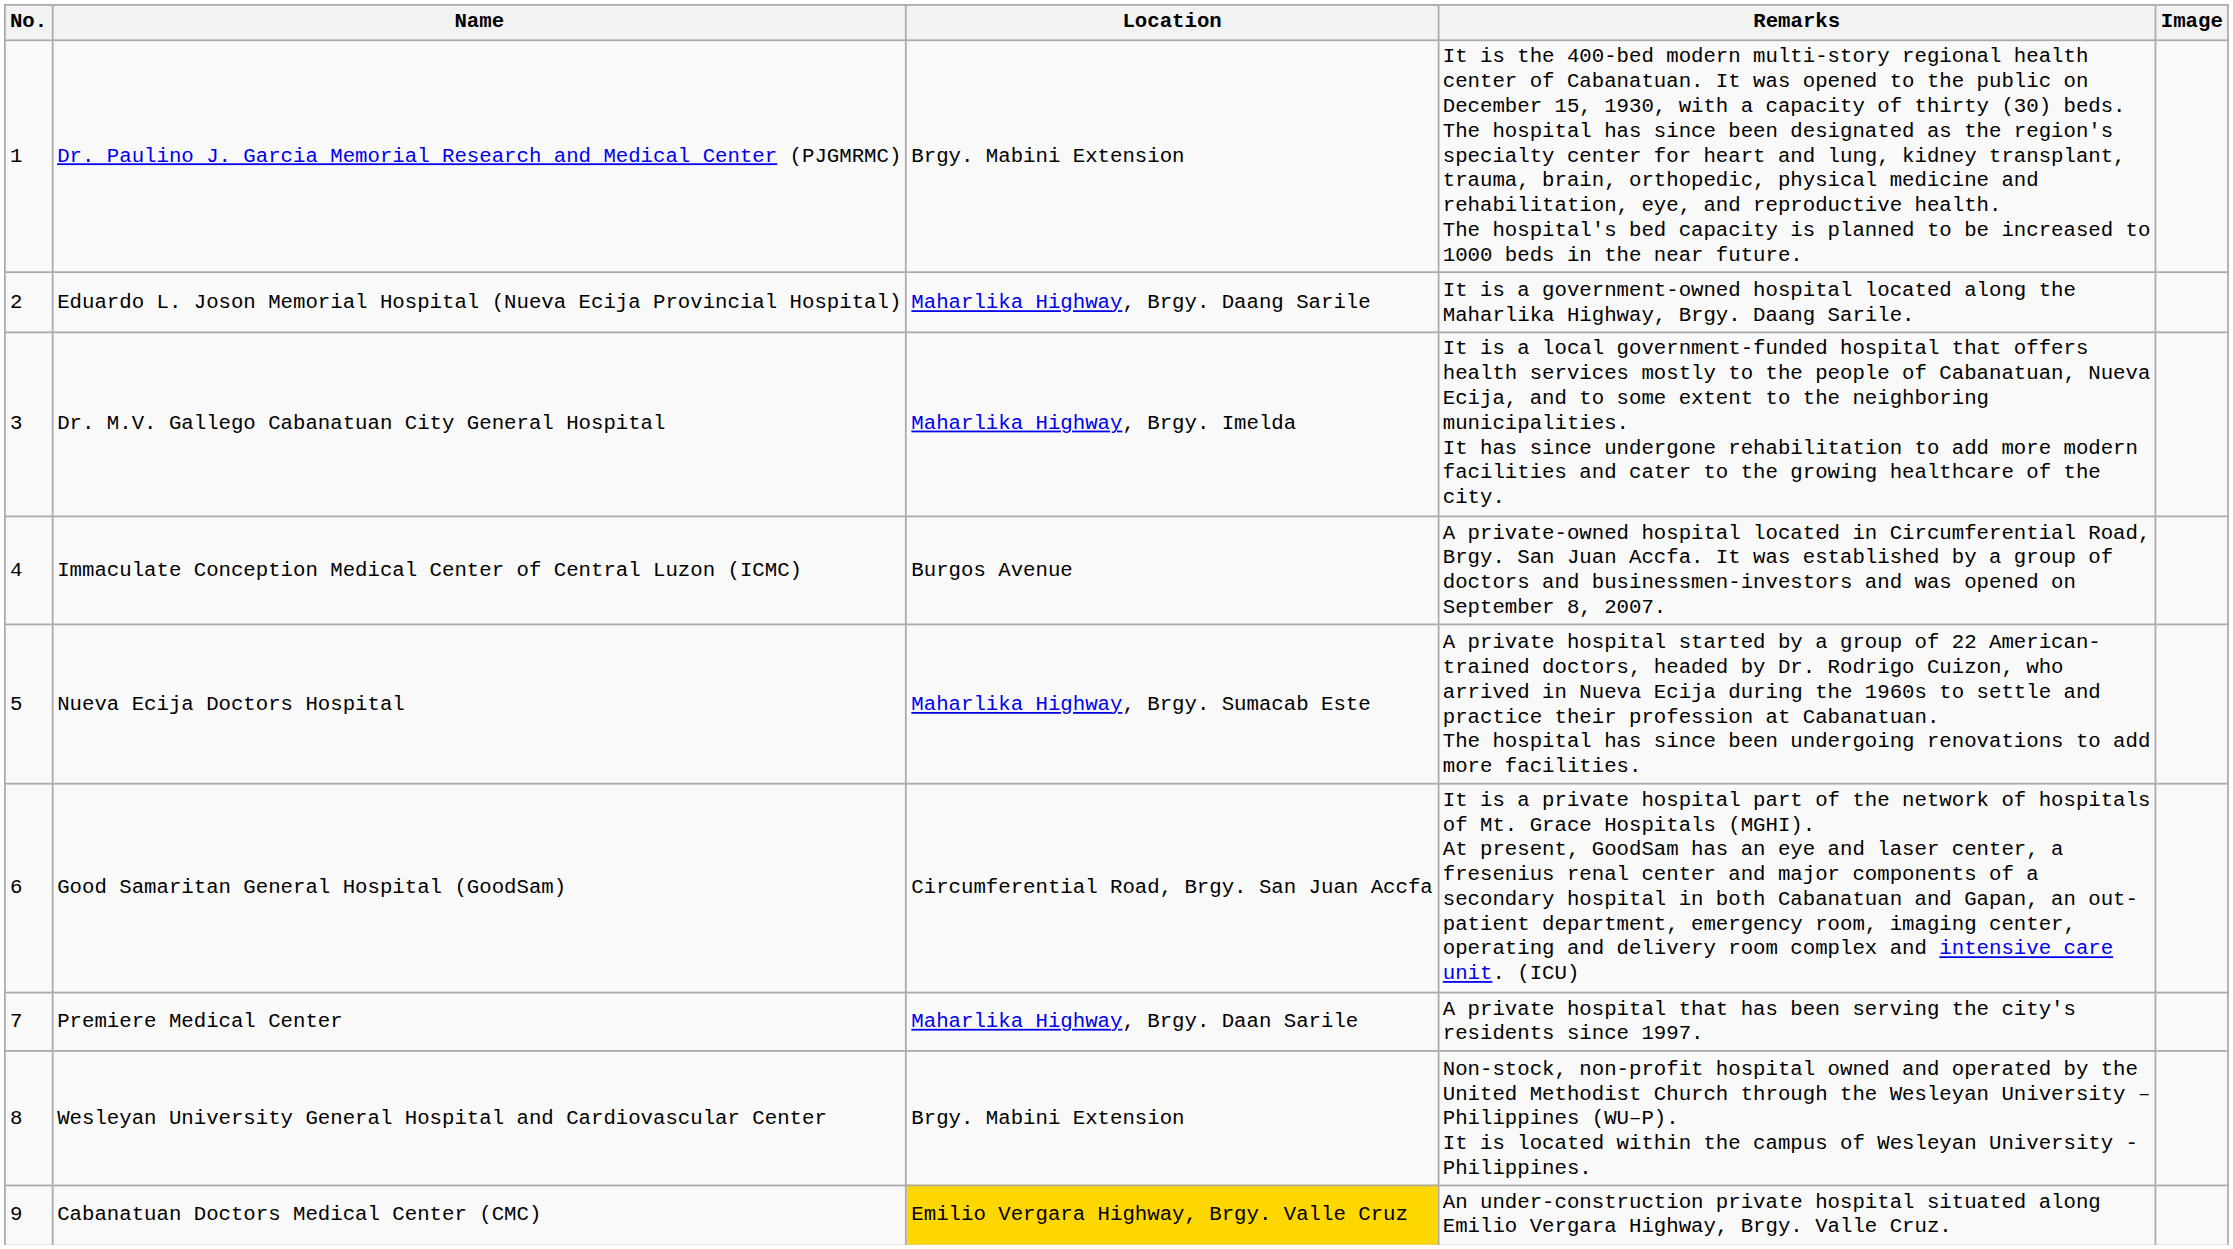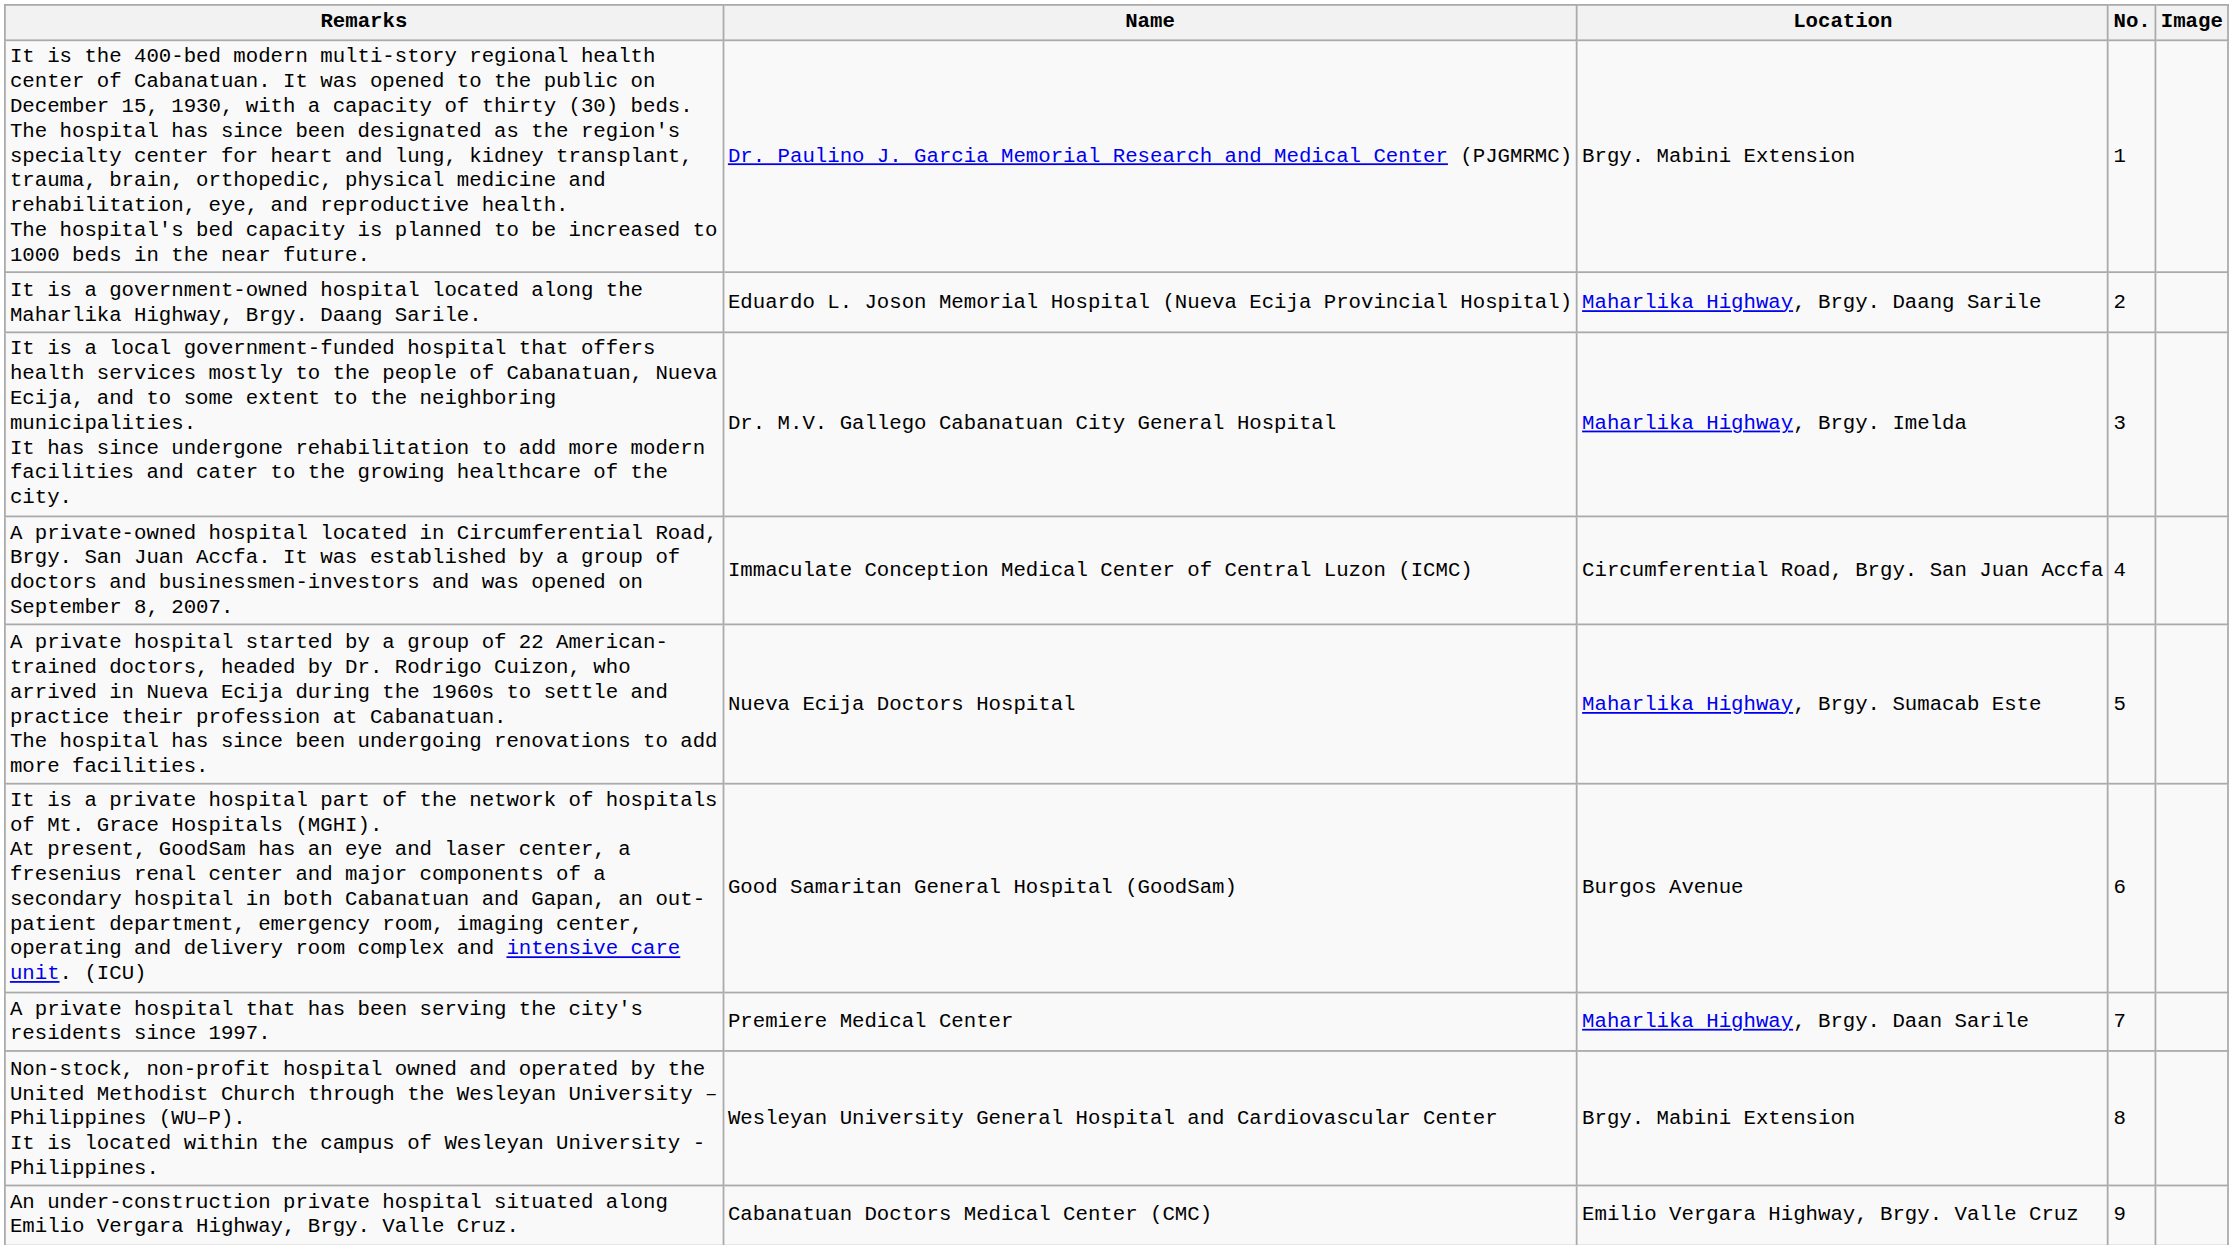columns swapped: No. <-> Remarks
Immaculate Conception Medical Center of Central Luzon (ICMC) | Location: Burgos Avenue -> Circumferential Road, Brgy. San Juan Accfa
Good Samaritan General Hospital (GoodSam) | Location: Circumferential Road, Brgy. San Juan Accfa -> Burgos Avenue
Cabanatuan Doctors Medical Center (CMC) | Location: gold background -> no background
